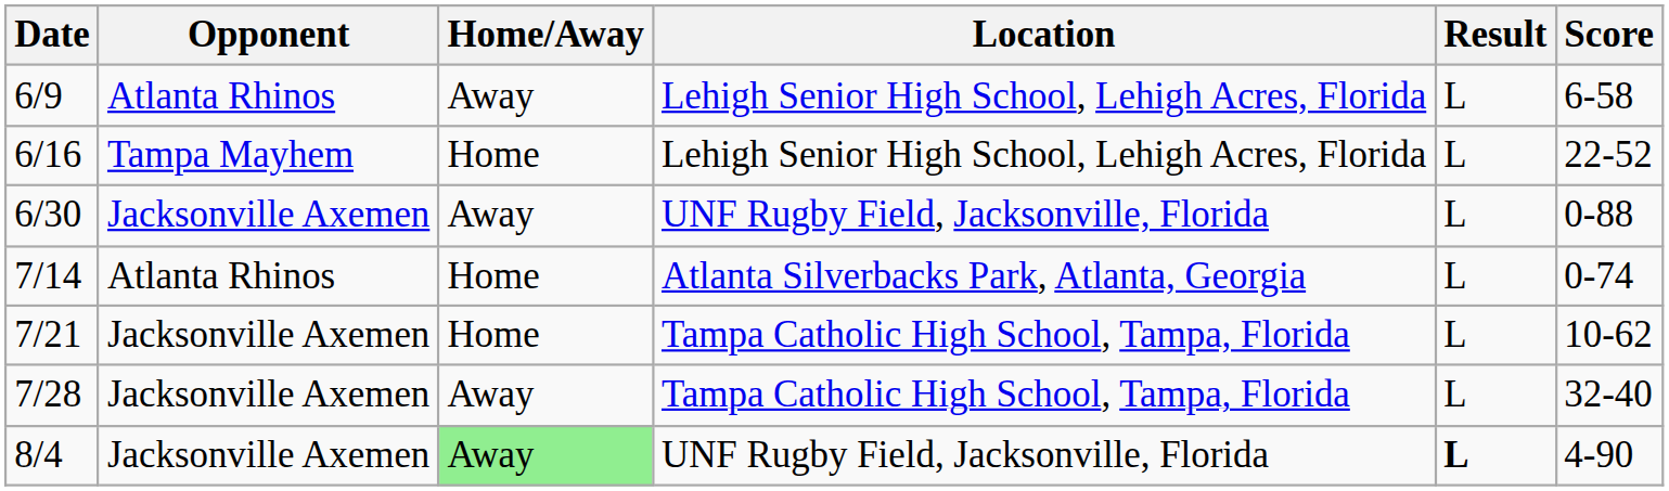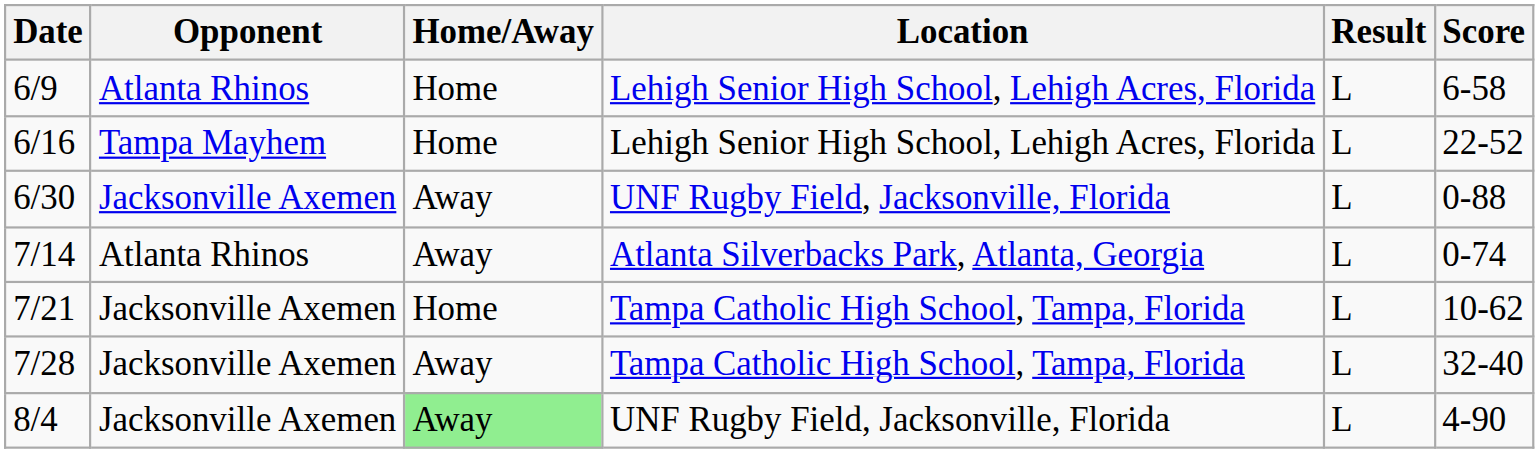6/9 | Home/Away: Away -> Home
7/14 | Home/Away: Home -> Away
8/4 | Result: bold -> normal
